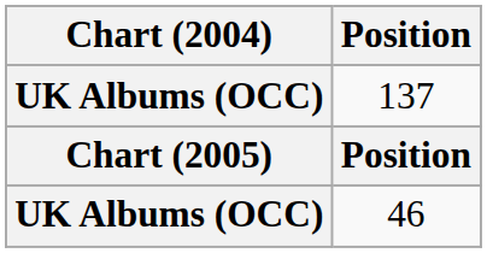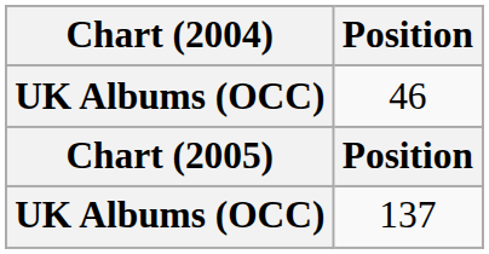rows swapped: 46 <-> 137
